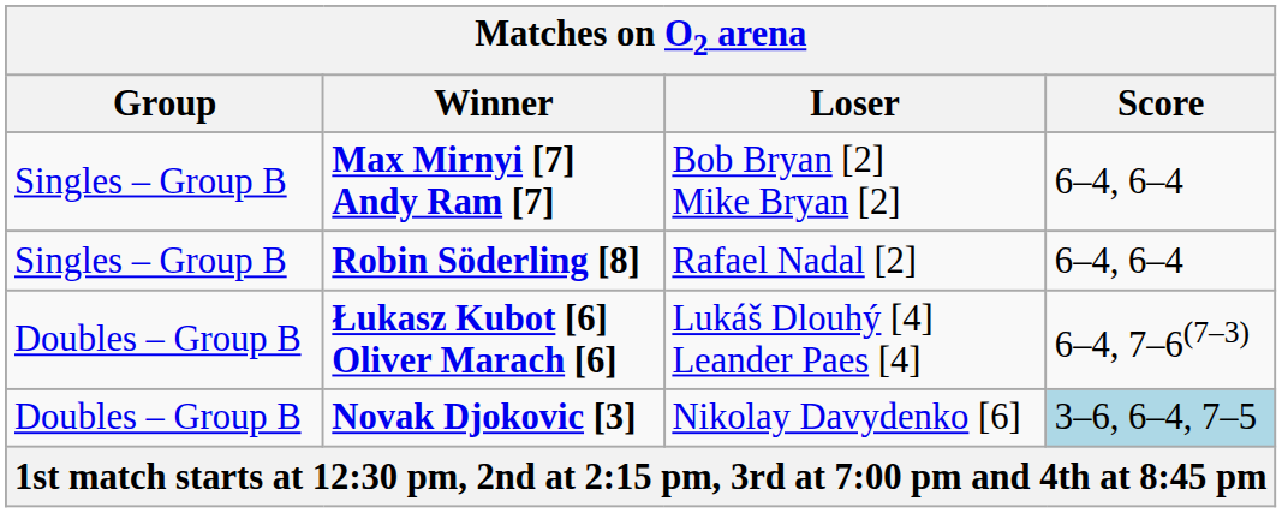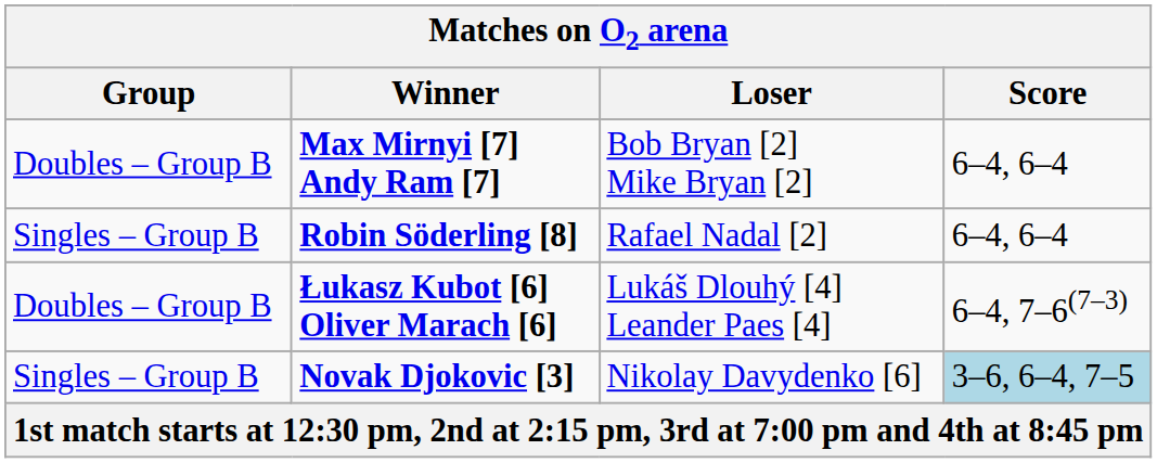Max Mirnyi [7] Andy Ram [7] | Group: Singles – Group B -> Doubles – Group B
Novak Djokovic [3] | Group: Doubles – Group B -> Singles – Group B
